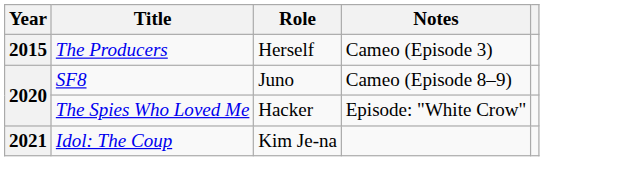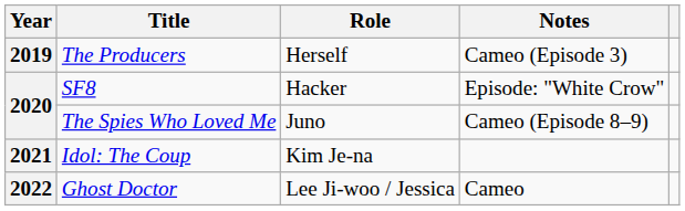The Producers | Year: 2015 -> 2019
SF8 | Role: Juno -> Hacker
SF8 | Notes: Cameo (Episode 8–9) -> Episode: "White Crow"
The Spies Who Loved Me | Role: Hacker -> Juno
The Spies Who Loved Me | Notes: Episode: "White Crow" -> Cameo (Episode 8–9)
+ row: 2022 | Ghost Doctor | Lee Ji-woo / Jessica | Cameo
